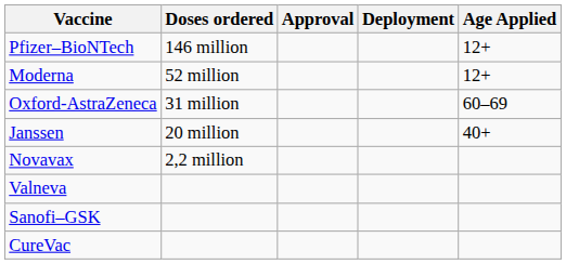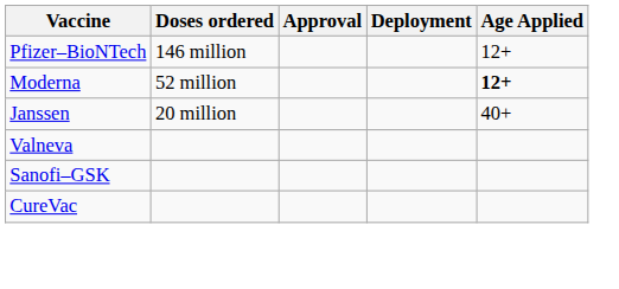Moderna | Age Applied: normal -> bold
- row: Oxford-AstraZeneca | 31 million | 60–69
- row: Novavax | 2,2 million
